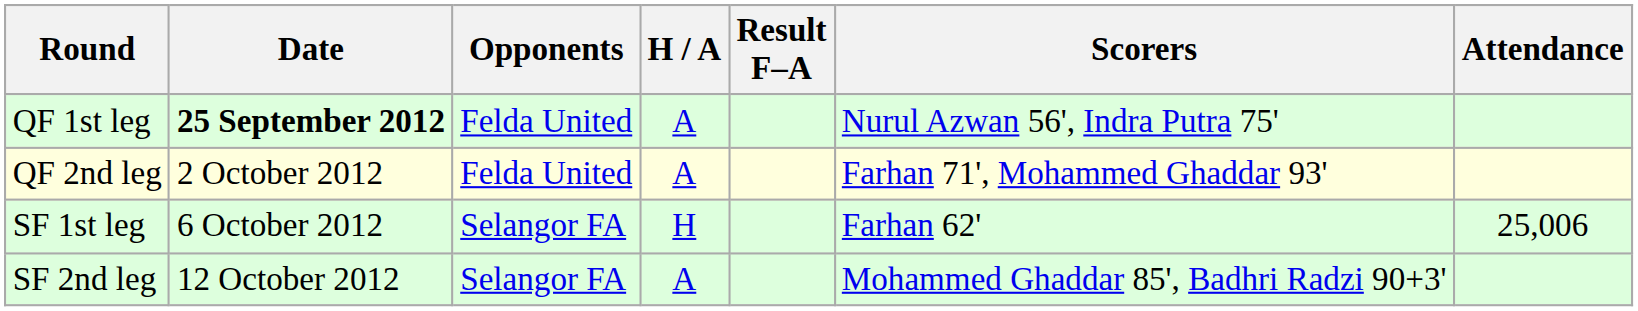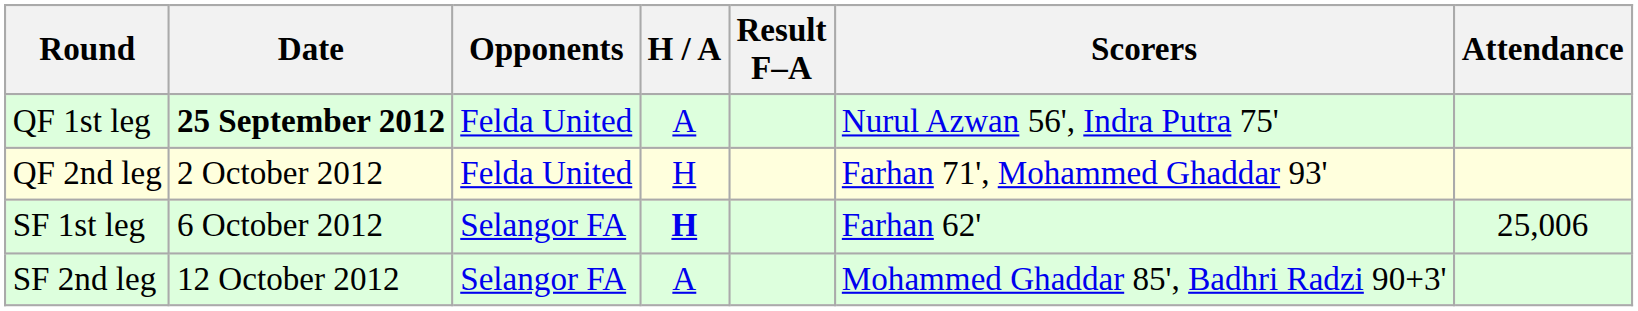QF 2nd leg | H / A: A -> H
SF 1st leg | H / A: normal -> bold
